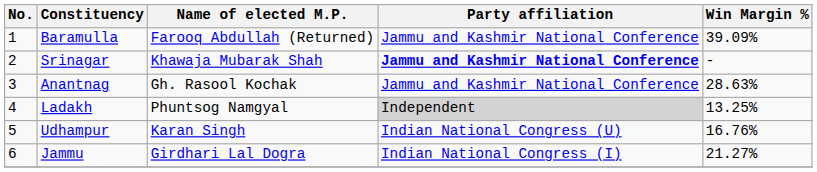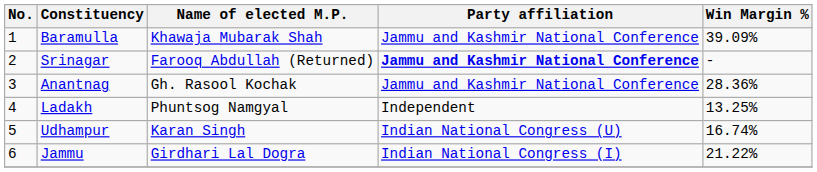Baramulla | Name of elected M.P.: Farooq Abdullah (Returned) -> Khawaja Mubarak Shah
Srinagar | Name of elected M.P.: Khawaja Mubarak Shah -> Farooq Abdullah (Returned)
Anantnag | Win Margin %: 28.63% -> 28.36%
Ladakh | Party affiliation: lightgrey background -> no background
Udhampur | Win Margin %: 16.76% -> 16.74%
Jammu | Win Margin %: 21.27% -> 21.22%
